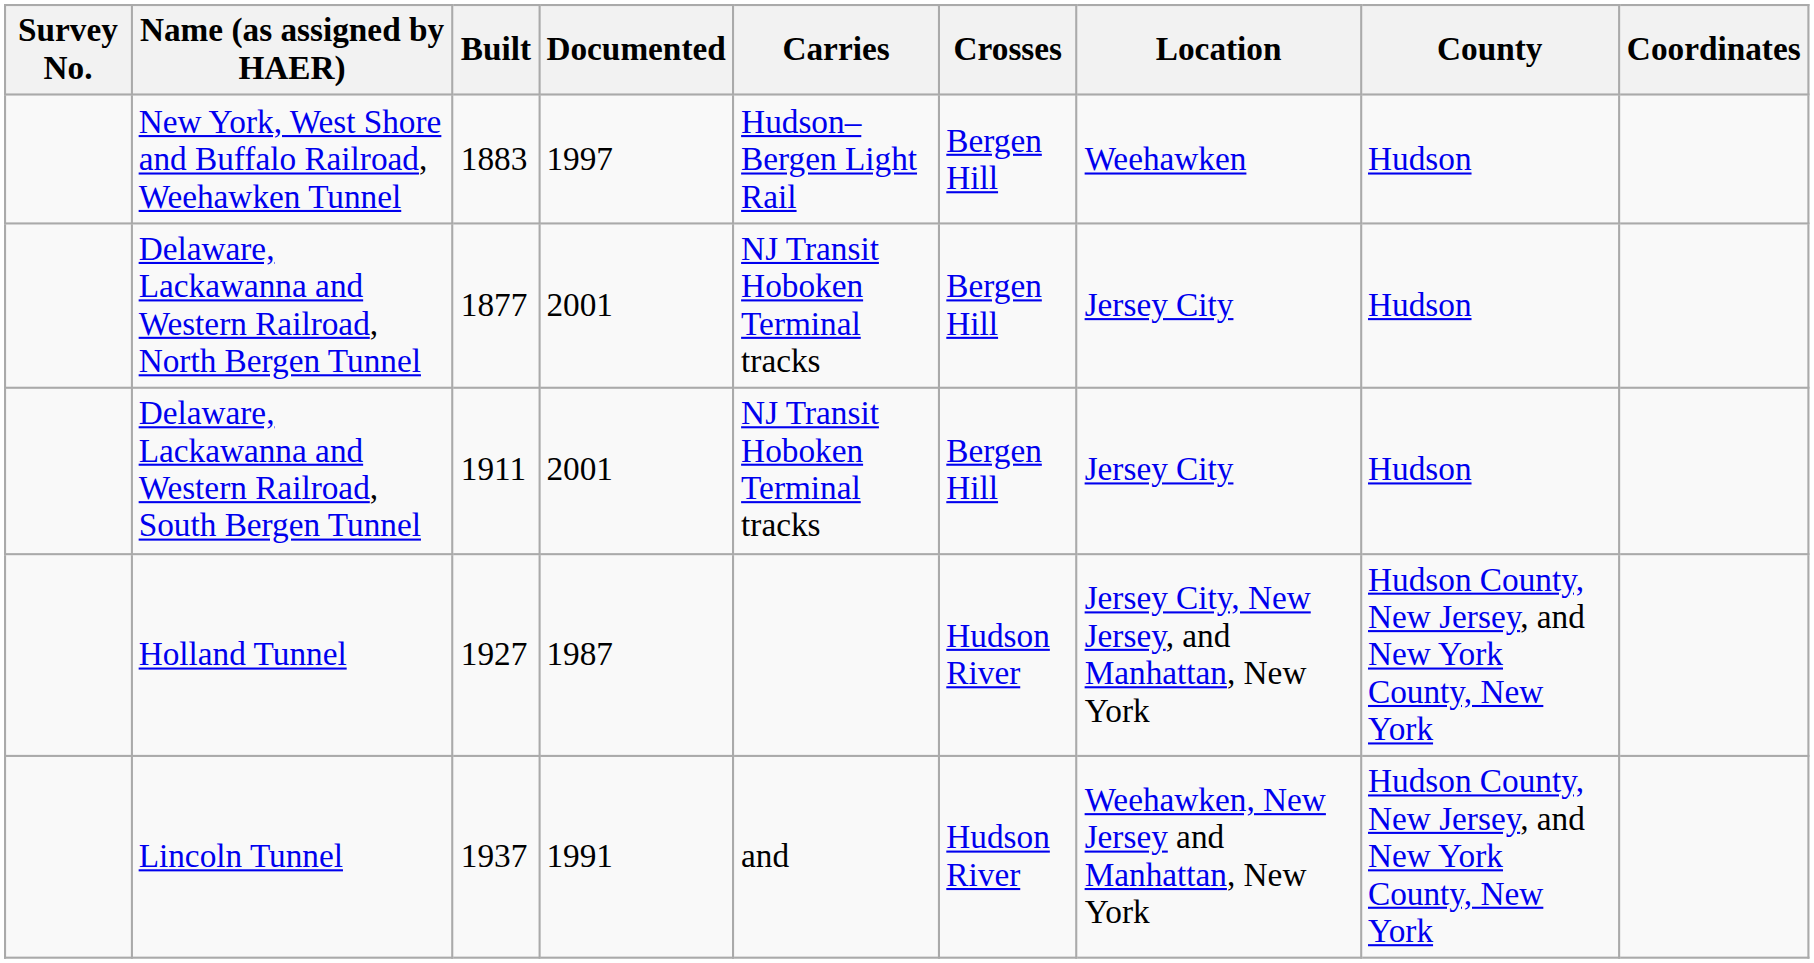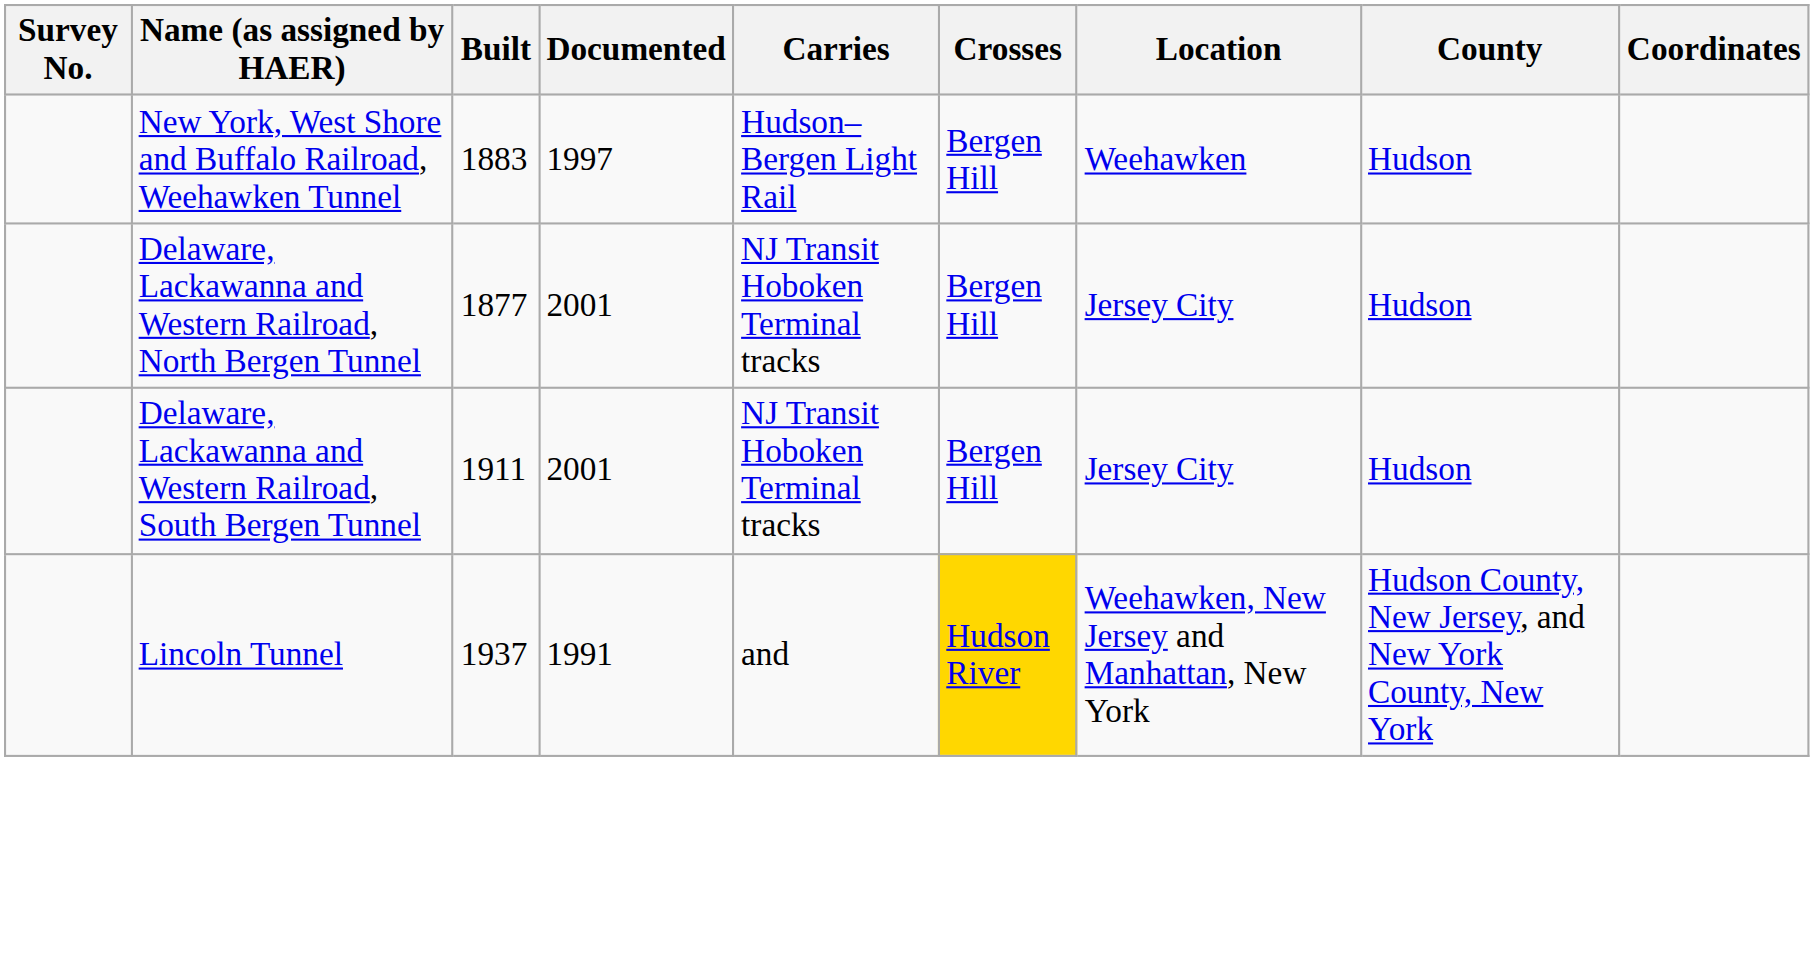- row: Holland Tunnel | 1927 | 1987 | Hudson River | Jersey City, New Jersey, and Manhattan, New York | Hudson County, New Jersey, and New York County, New York
Lincoln Tunnel | Crosses: no background -> gold background
